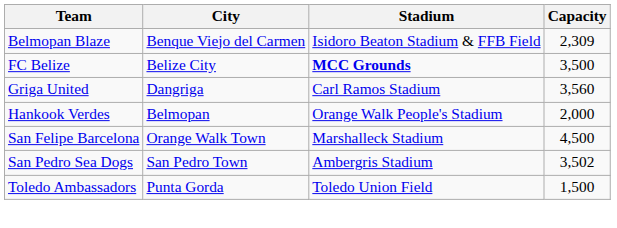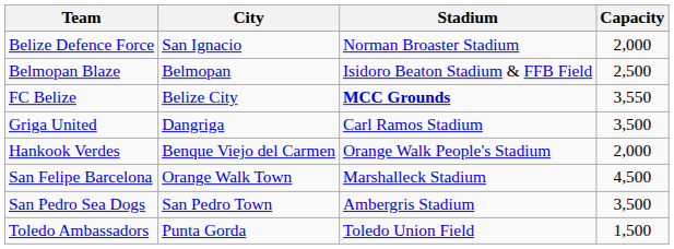+ row: Belize Defence Force | San Ignacio | Norman Broaster Stadium | 2,000
Belmopan Blaze | City: Benque Viejo del Carmen -> Belmopan
Belmopan Blaze | Capacity: 2,309 -> 2,500
FC Belize | Capacity: 3,500 -> 3,550
Griga United | Capacity: 3,560 -> 3,500
Hankook Verdes | City: Belmopan -> Benque Viejo del Carmen
San Pedro Sea Dogs | Capacity: 3,502 -> 3,500
